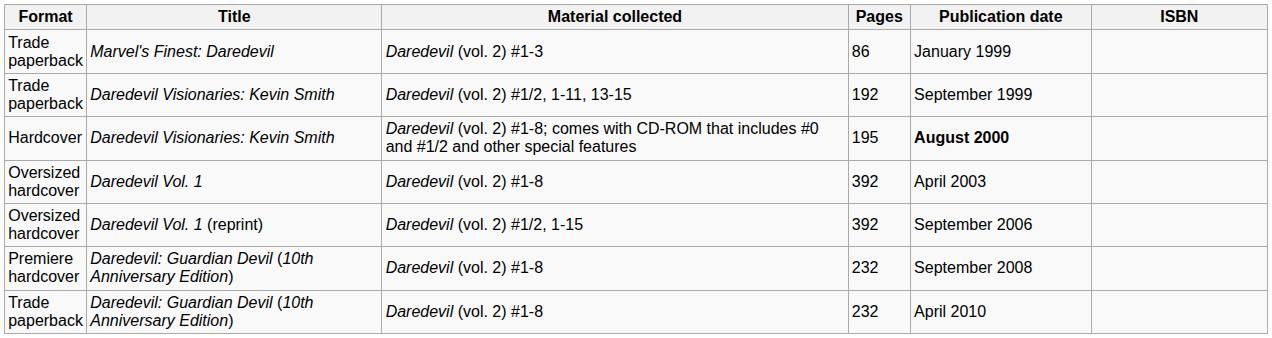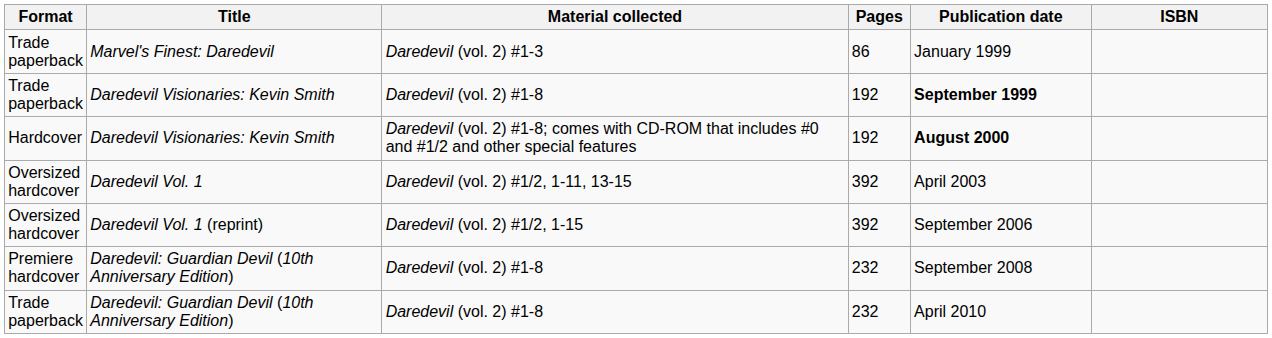Trade paperback / Daredevil Visionaries: Kevin Smith | Material collected: Daredevil (vol. 2) #1/2, 1-11, 13-15 -> Daredevil (vol. 2) #1-8
Trade paperback / Daredevil Visionaries: Kevin Smith | Publication date: normal -> bold
Hardcover / Daredevil Visionaries: Kevin Smith | Pages: 195 -> 192
Daredevil Vol. 1 | Material collected: Daredevil (vol. 2) #1-8 -> Daredevil (vol. 2) #1/2, 1-11, 13-15
